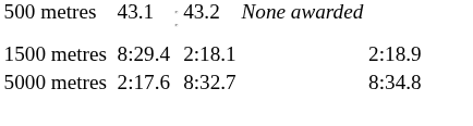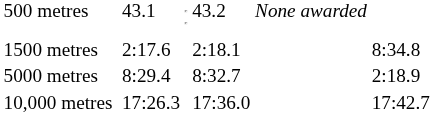1500 metres | column 3: 8:29.4 -> 2:17.6
1500 metres | column 7: 2:18.9 -> 8:34.8
5000 metres | column 3: 2:17.6 -> 8:29.4
5000 metres | column 7: 8:34.8 -> 2:18.9
+ row: 10,000 metres | 17:26.3 | 17:36.0 | 17:42.7
